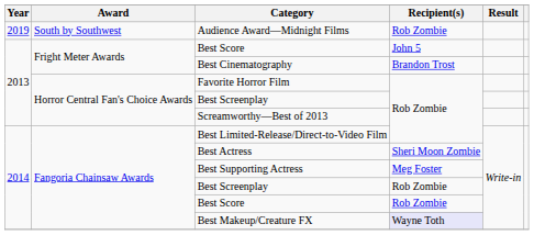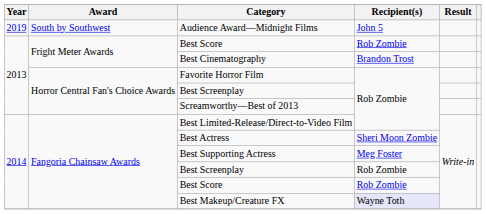Audience Award—Midnight Films | Recipient(s): Rob Zombie -> John 5
Fright Meter Awards / Best Score | Recipient(s): John 5 -> Rob Zombie
